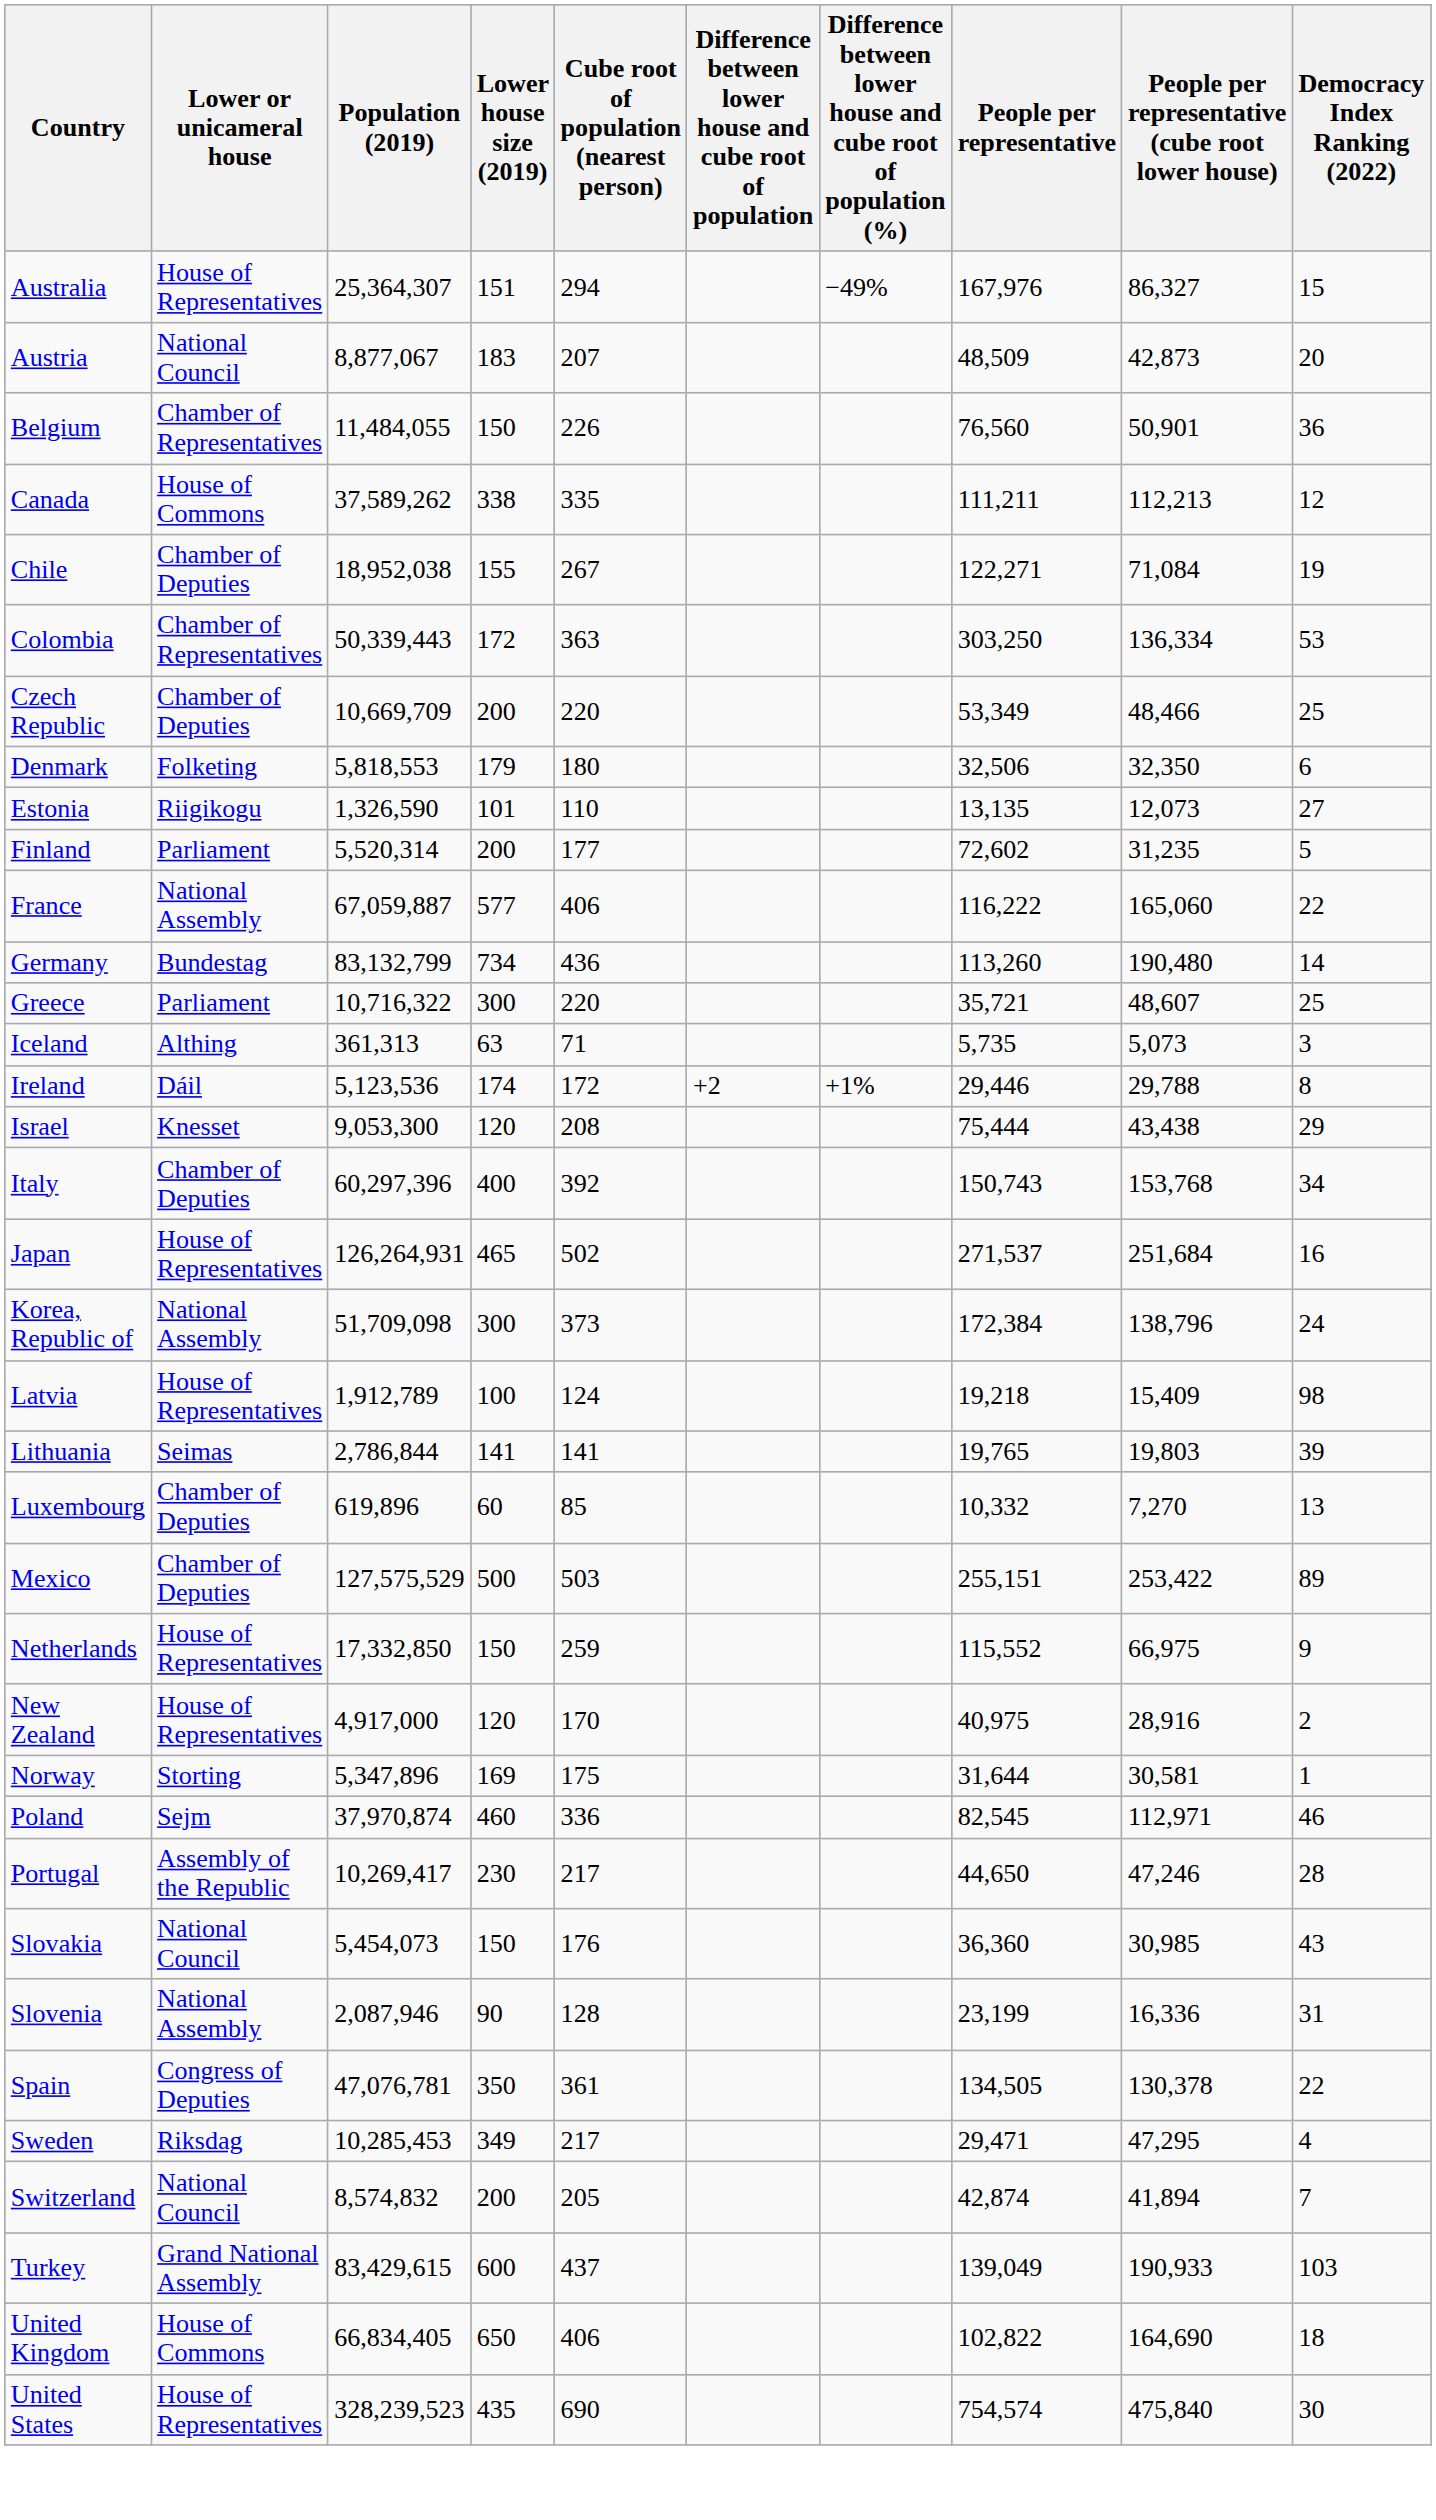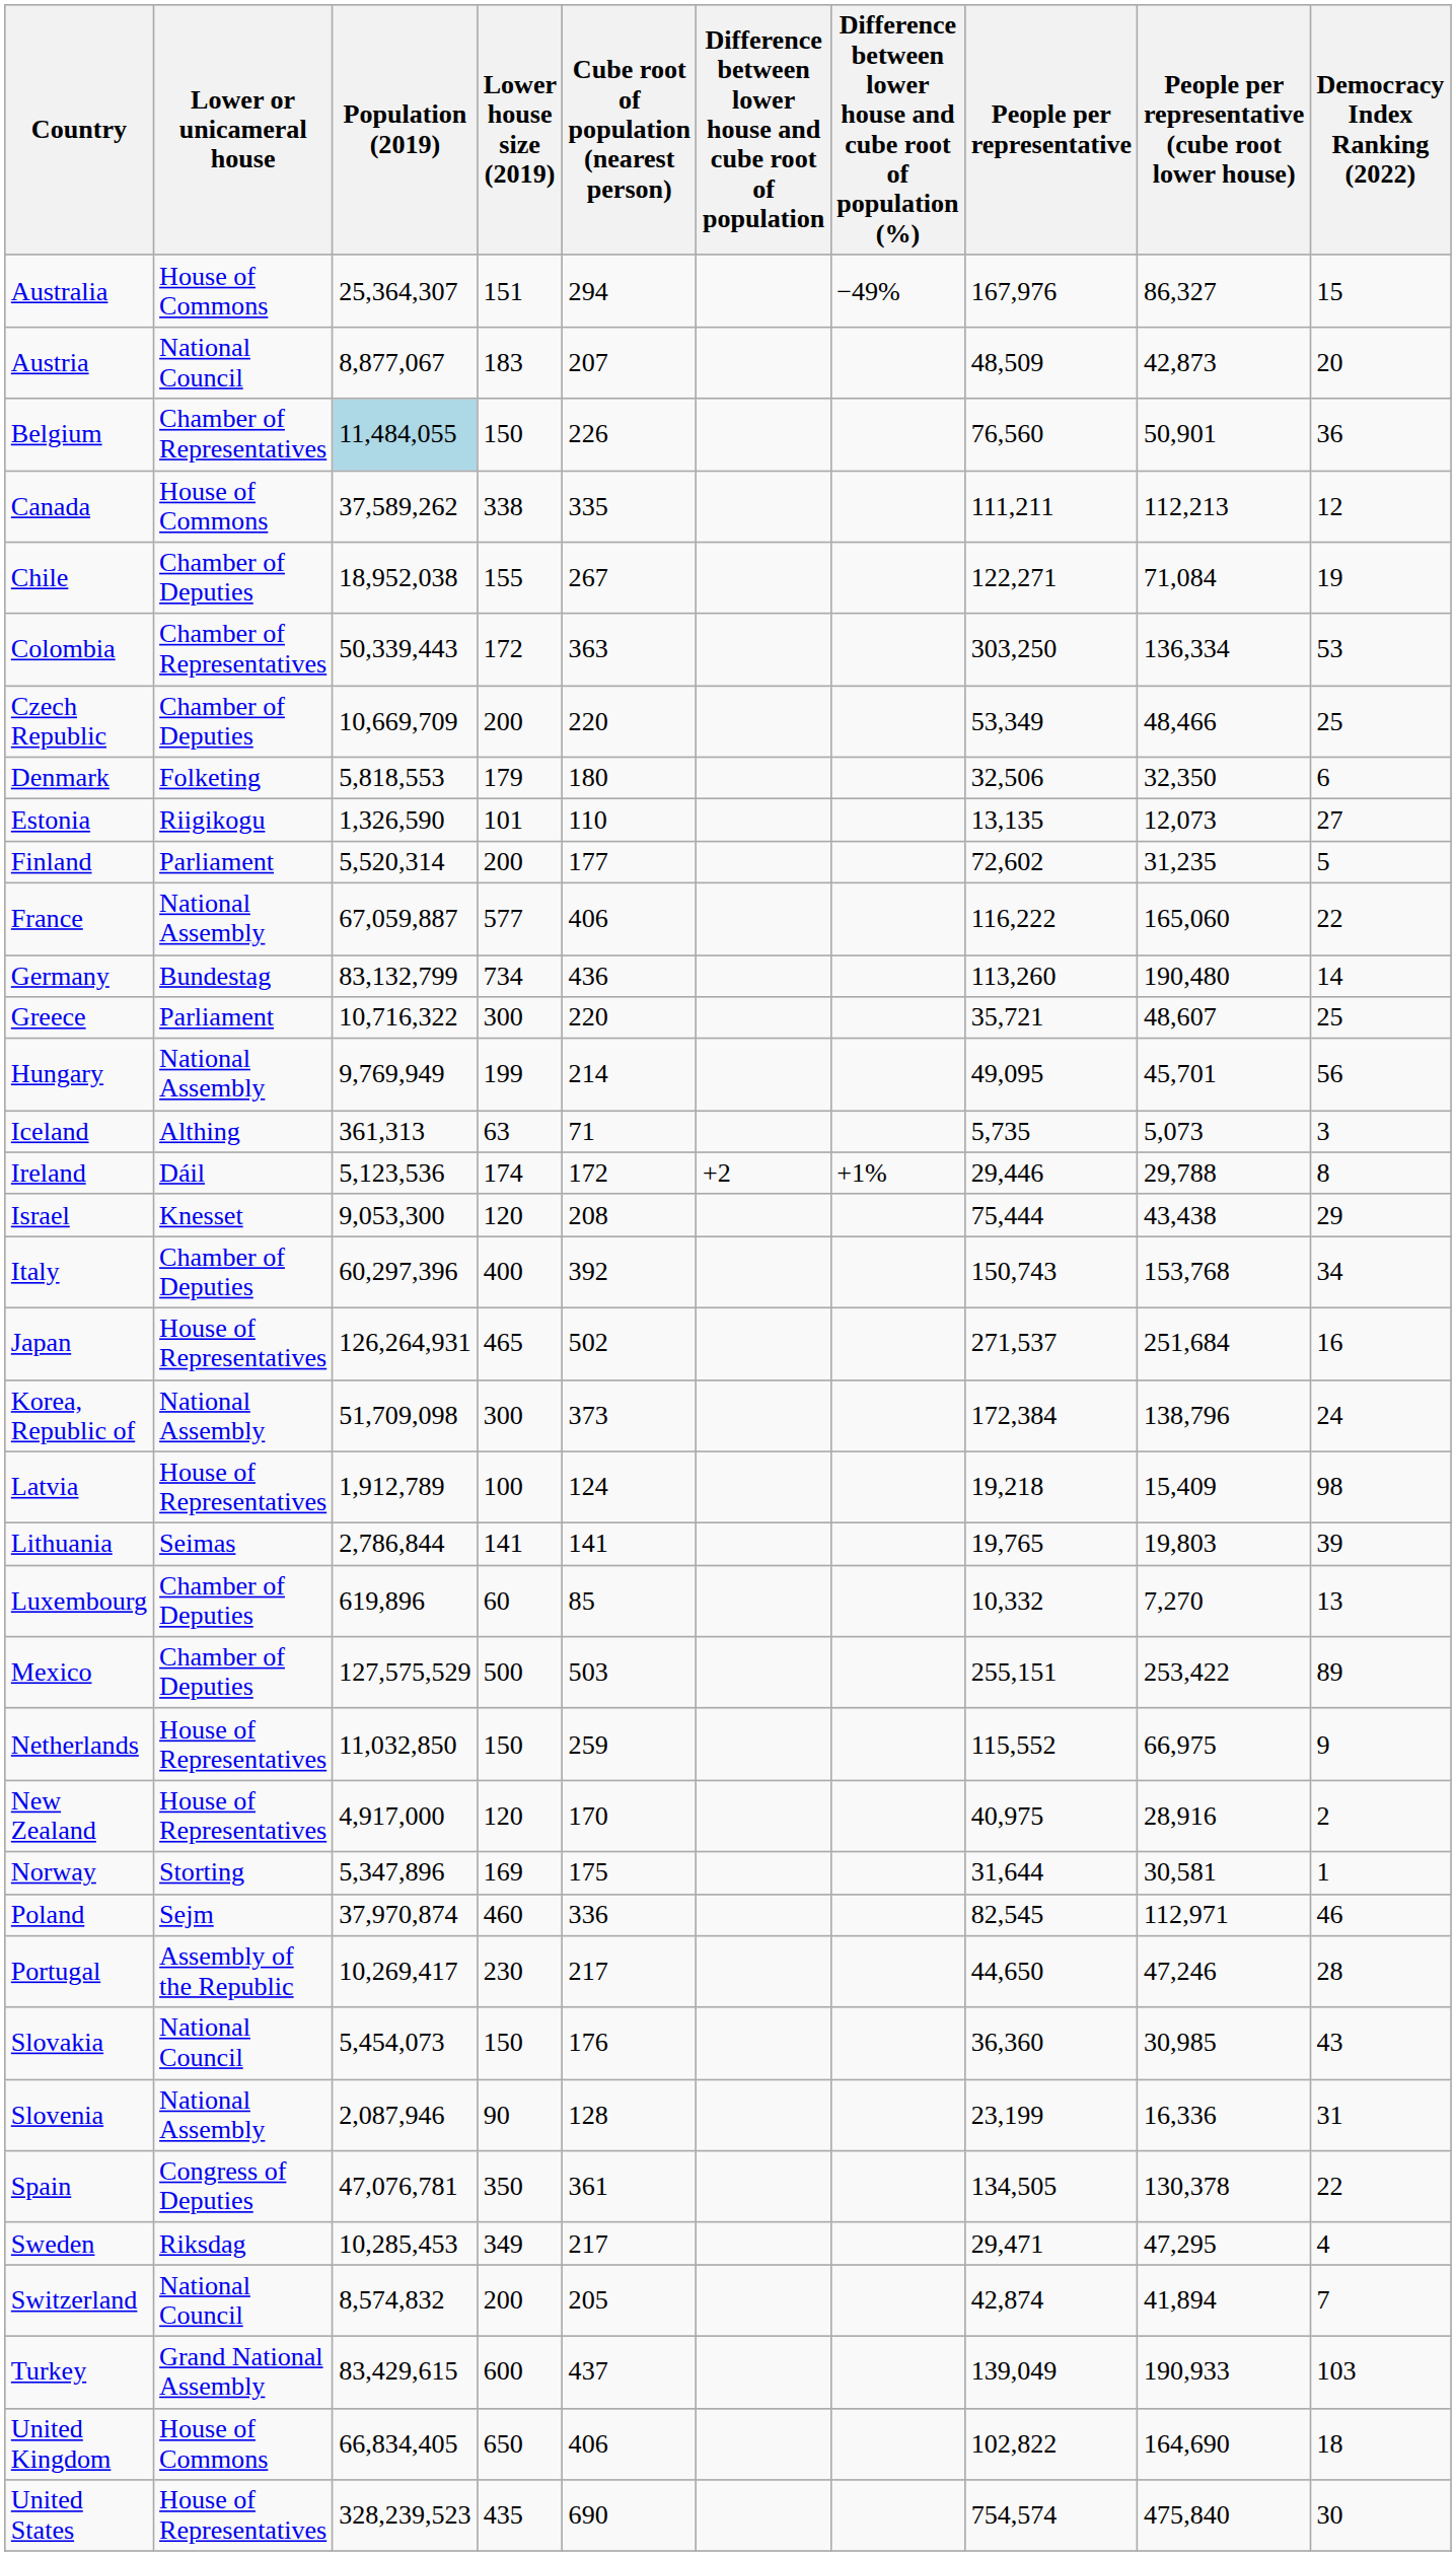Australia | Lower or unicameral house: House of Representatives -> House of Commons
Belgium | Population (2019): no background -> lightblue background
+ row: Hungary | National Assembly | 9,769,949 | 199 | 214 | 49,095 | 45,701 | 56
Netherlands | Population (2019): 17,332,850 -> 11,032,850
